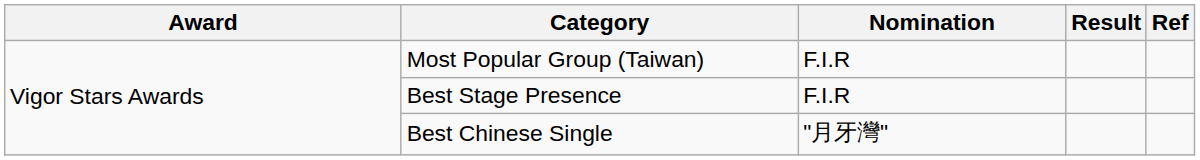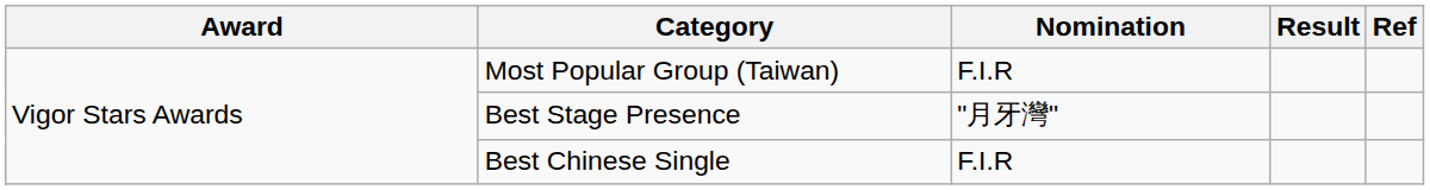Best Stage Presence | Nomination: F.I.R -> "月牙灣"
Best Chinese Single | Nomination: "月牙灣" -> F.I.R
